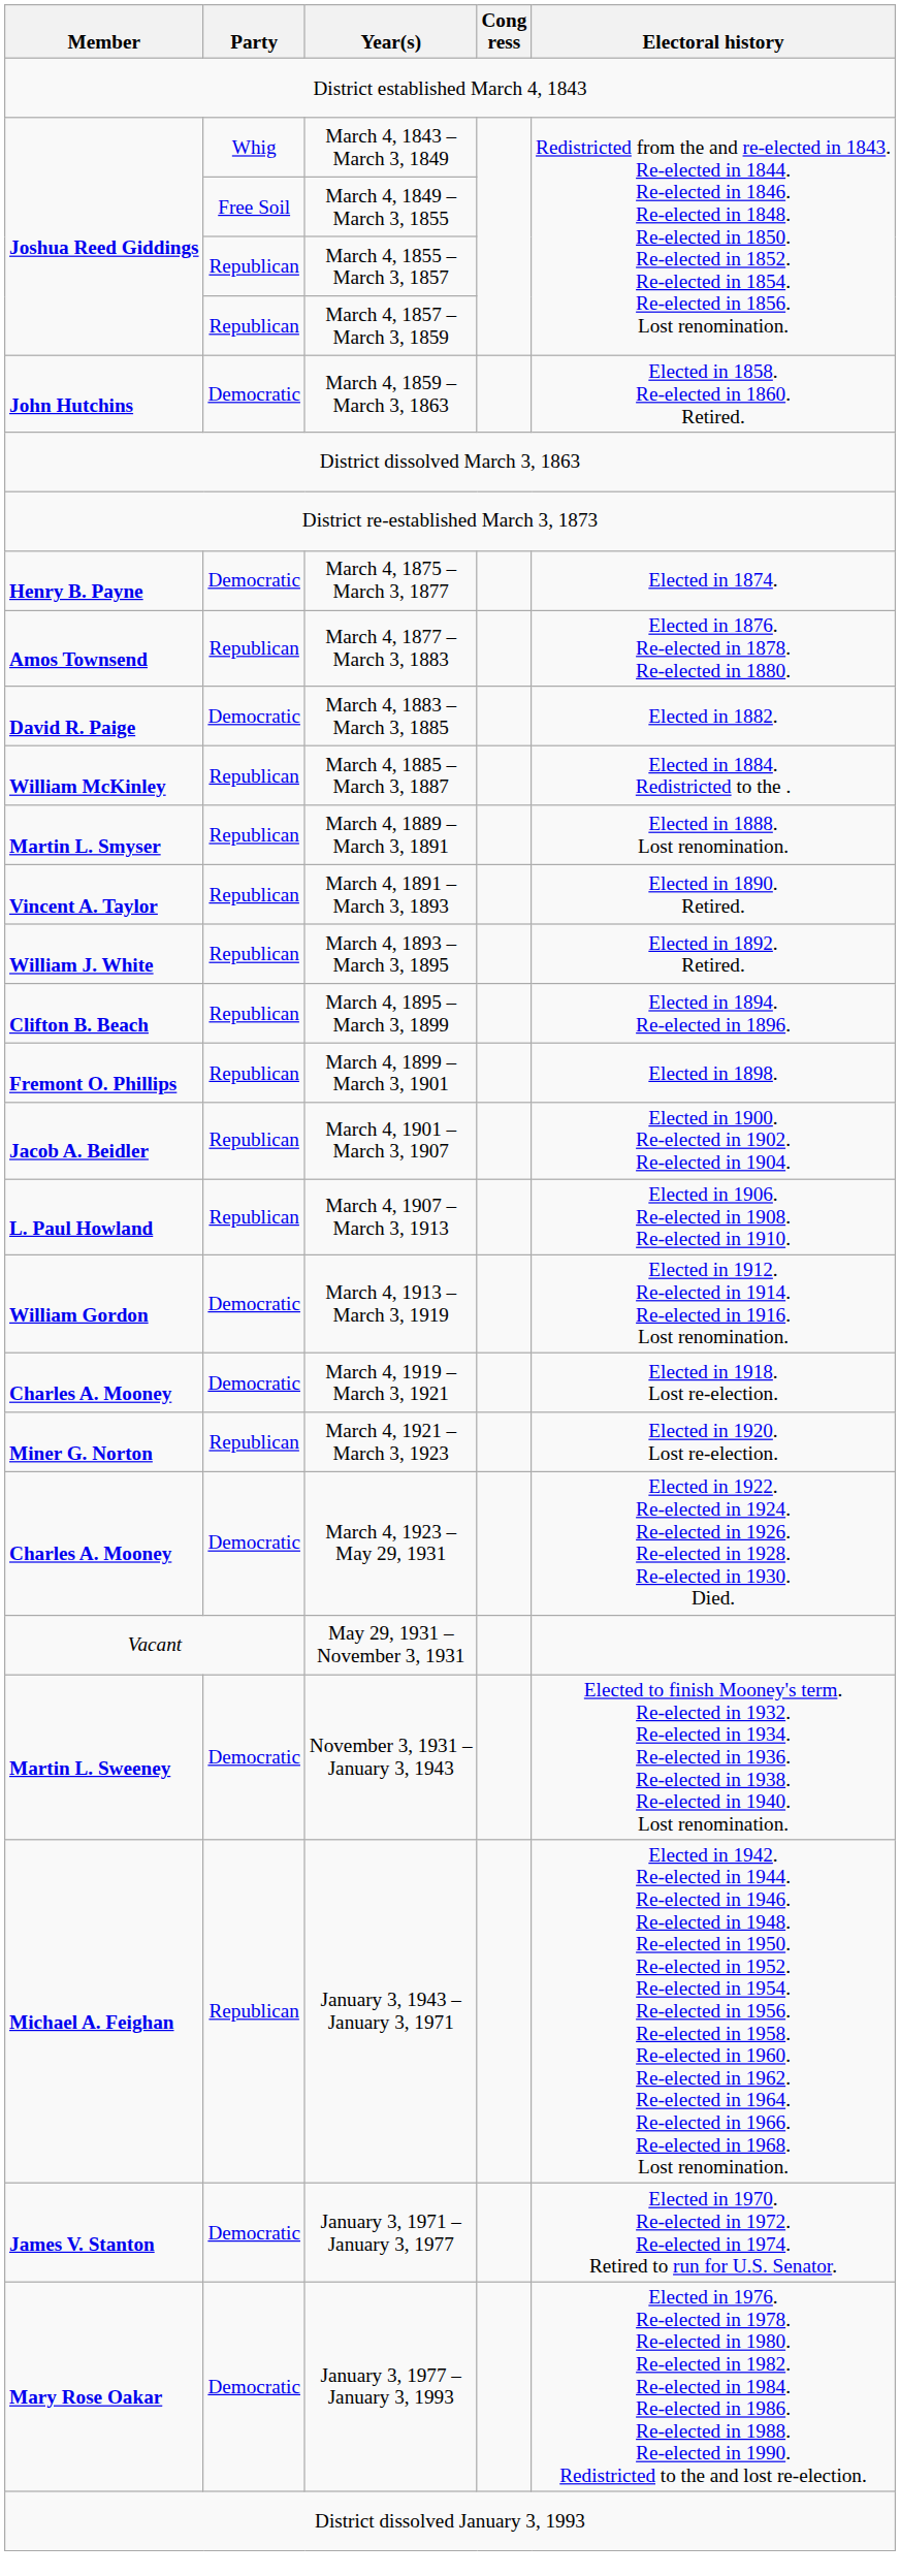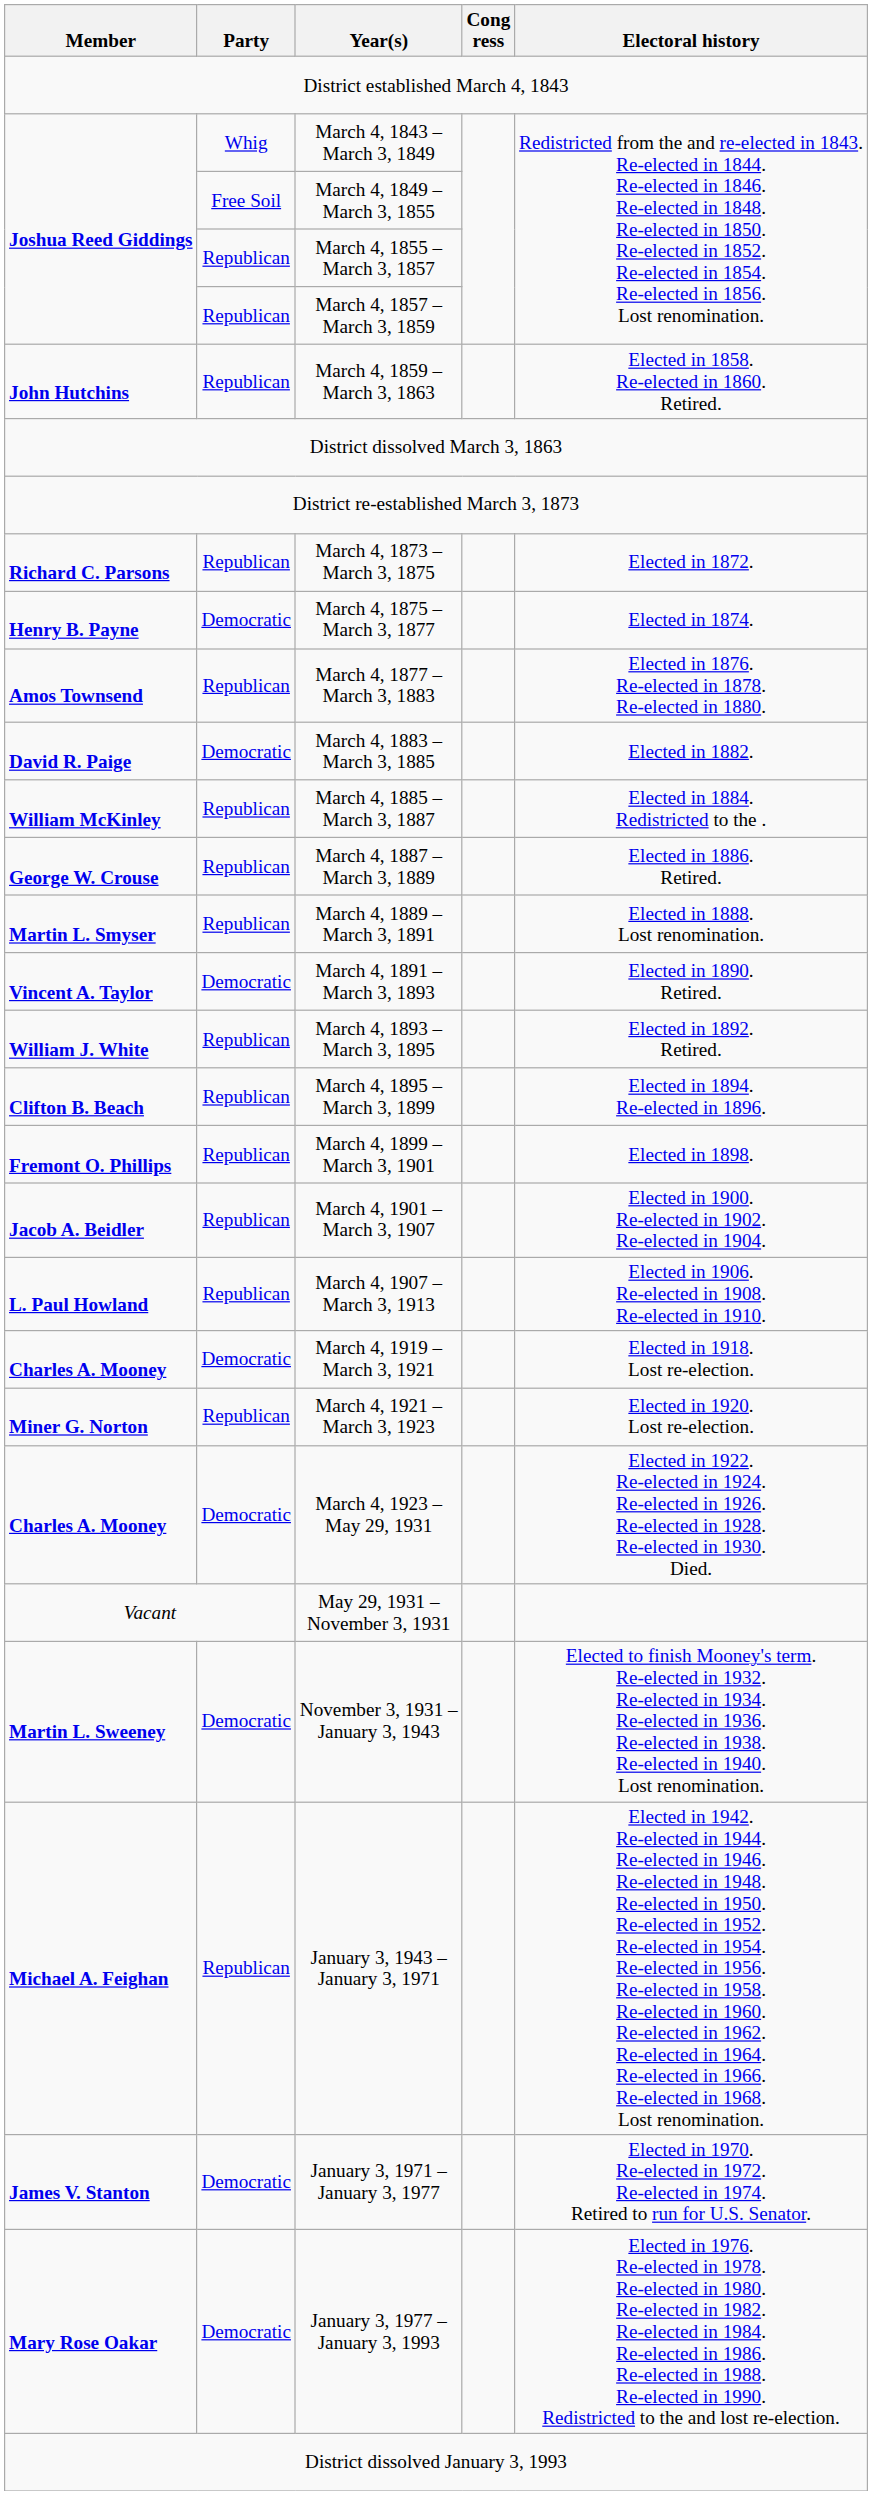March 4, 1859 – March 3, 1863 | Party: Democratic -> Republican
+ row: Richard C. Parsons | Republican | March 4, 1873 – March 3, 1875 | Elected in 1872.
+ row: George W. Crouse | Republican | March 4, 1887 – March 3, 1889 | Elected in 1886. Retired.
March 4, 1891 – March 3, 1893 | Party: Republican -> Democratic
- row: William Gordon | Democratic | March 4, 1913 – March 3, 1919 | Elected in 1912. Re-elected in 1914. Re-elected in 1916. Lost renomination.
